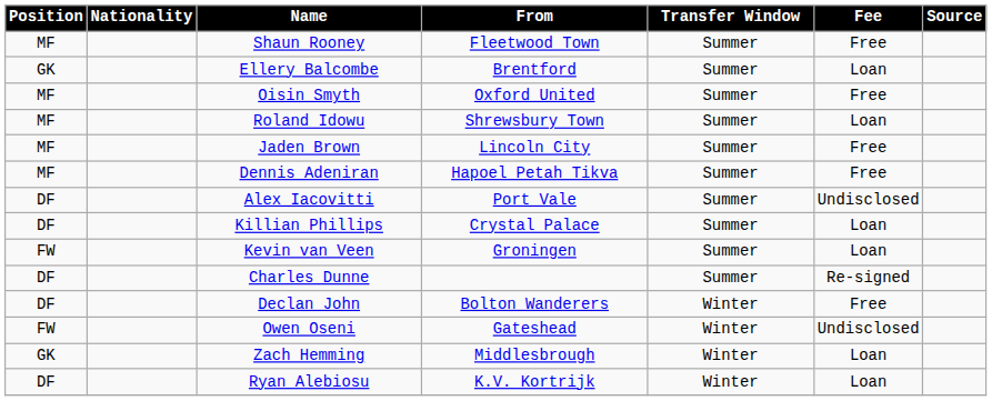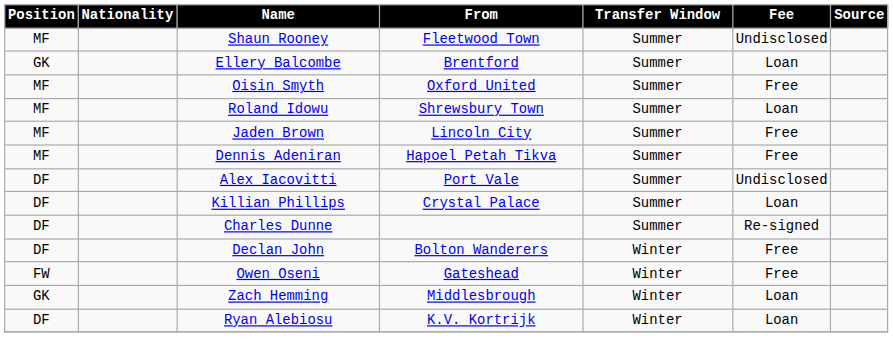Shaun Rooney | Fee: Free -> Undisclosed
- row: FW | Kevin van Veen | Groningen | Summer | Loan
Owen Oseni | Fee: Undisclosed -> Free
